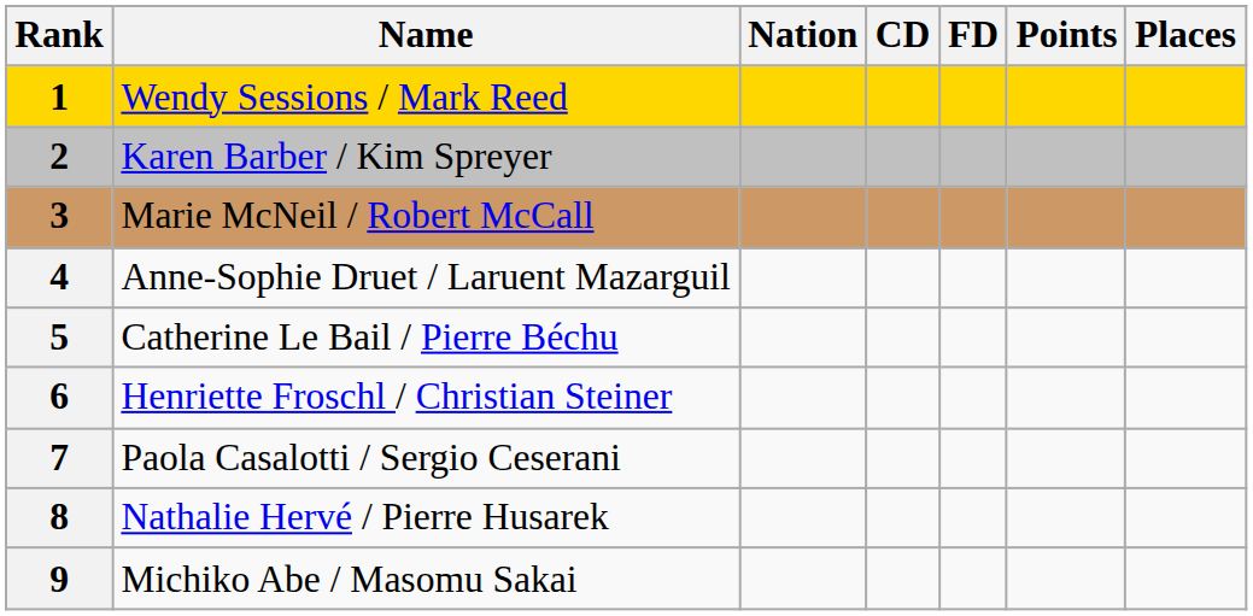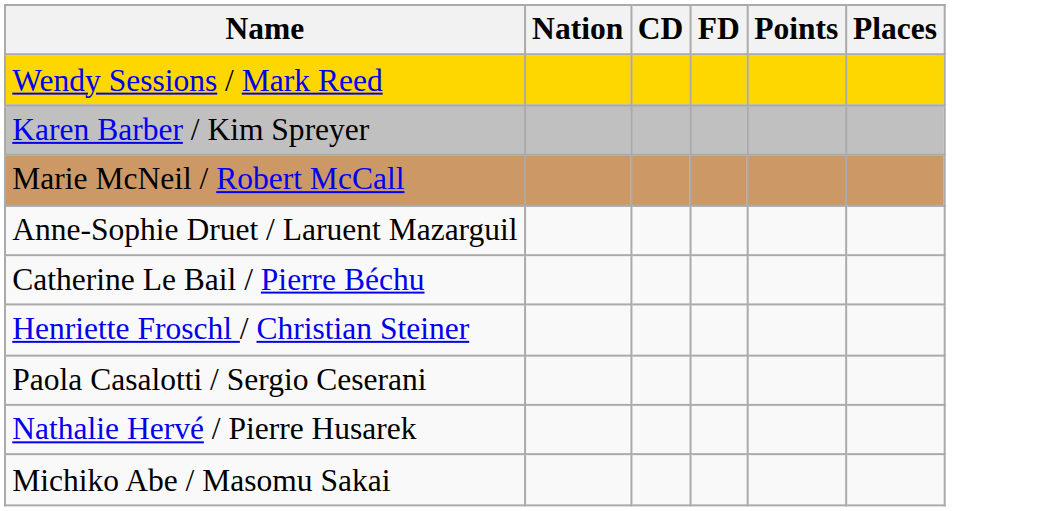- column: Rank | 1 | 2 | 3 | 4 | 5 | 6 | 7 | 8 | 9
